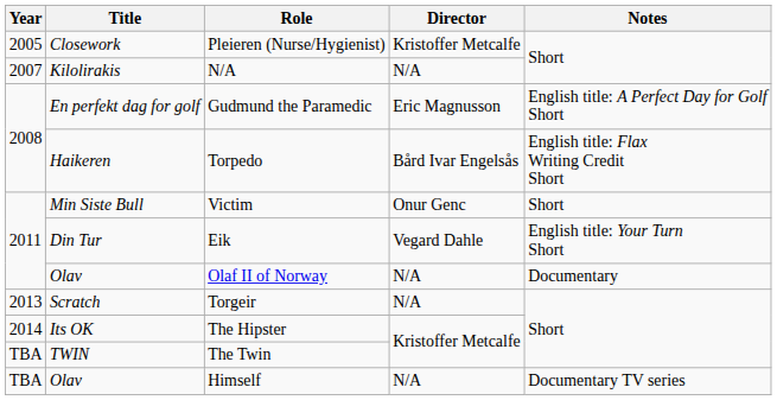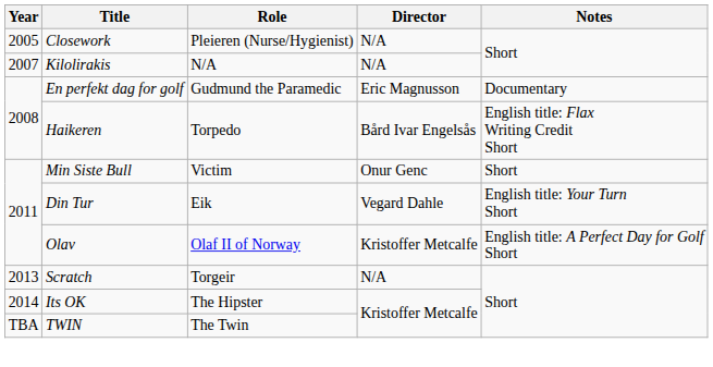Pleieren (Nurse/Hygienist) | Director: Kristoffer Metcalfe -> N/A
Gudmund the Paramedic | Notes: English title: A Perfect Day for Golf Short -> Documentary
Olaf II of Norway | Director: N/A -> Kristoffer Metcalfe
Olaf II of Norway | Notes: Documentary -> English title: A Perfect Day for Golf Short
- row: TBA | Olav | Himself | N/A | Documentary TV series
